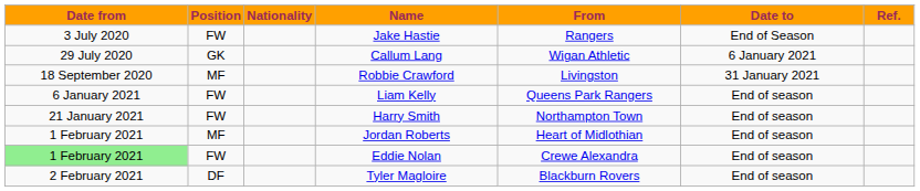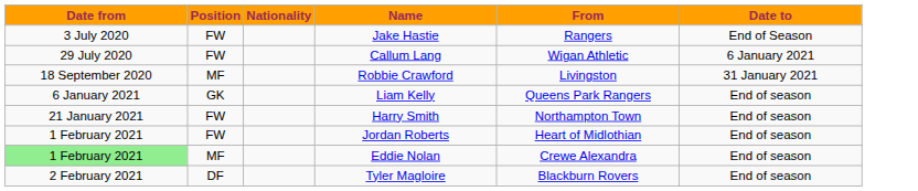- column: Ref.
Callum Lang | Position: GK -> FW
Liam Kelly | Position: FW -> GK
Jordan Roberts | Position: MF -> FW
Eddie Nolan | Position: FW -> MF
